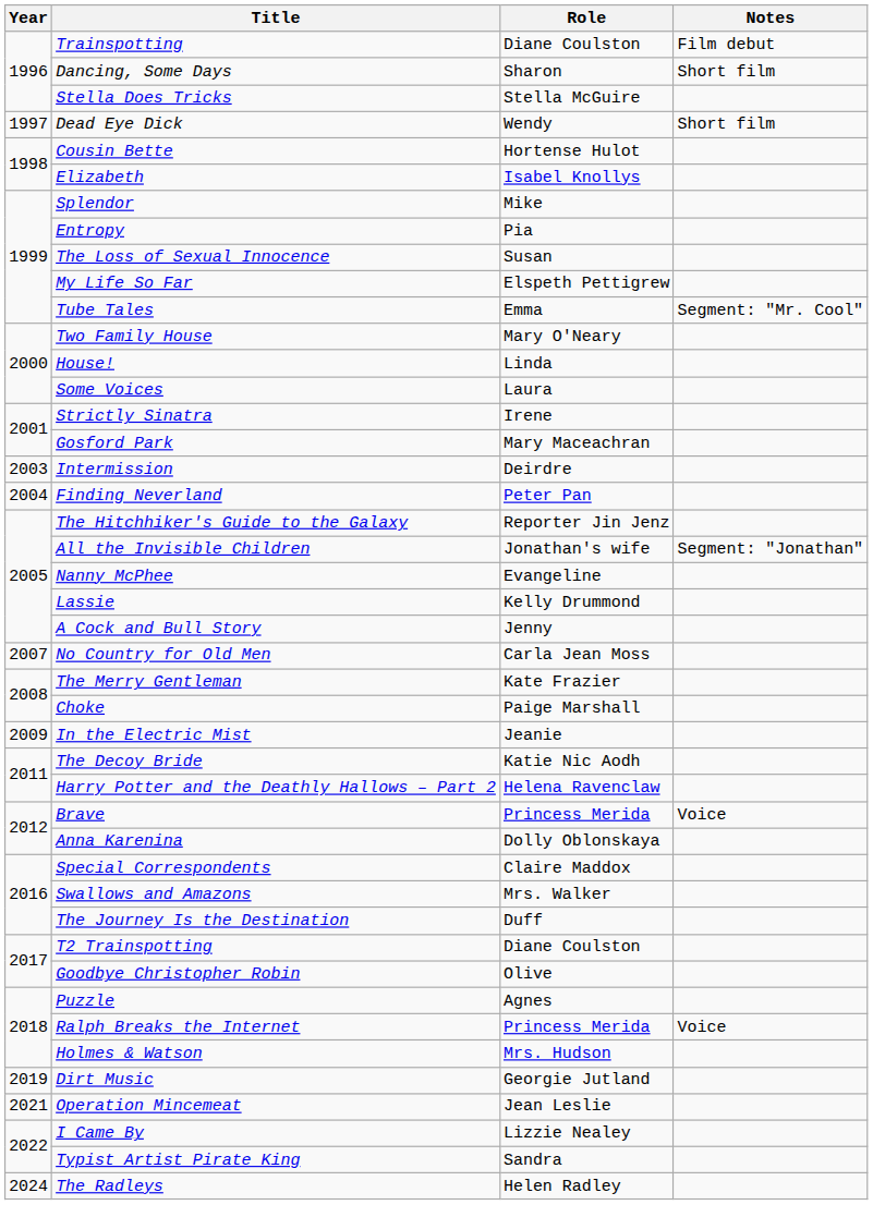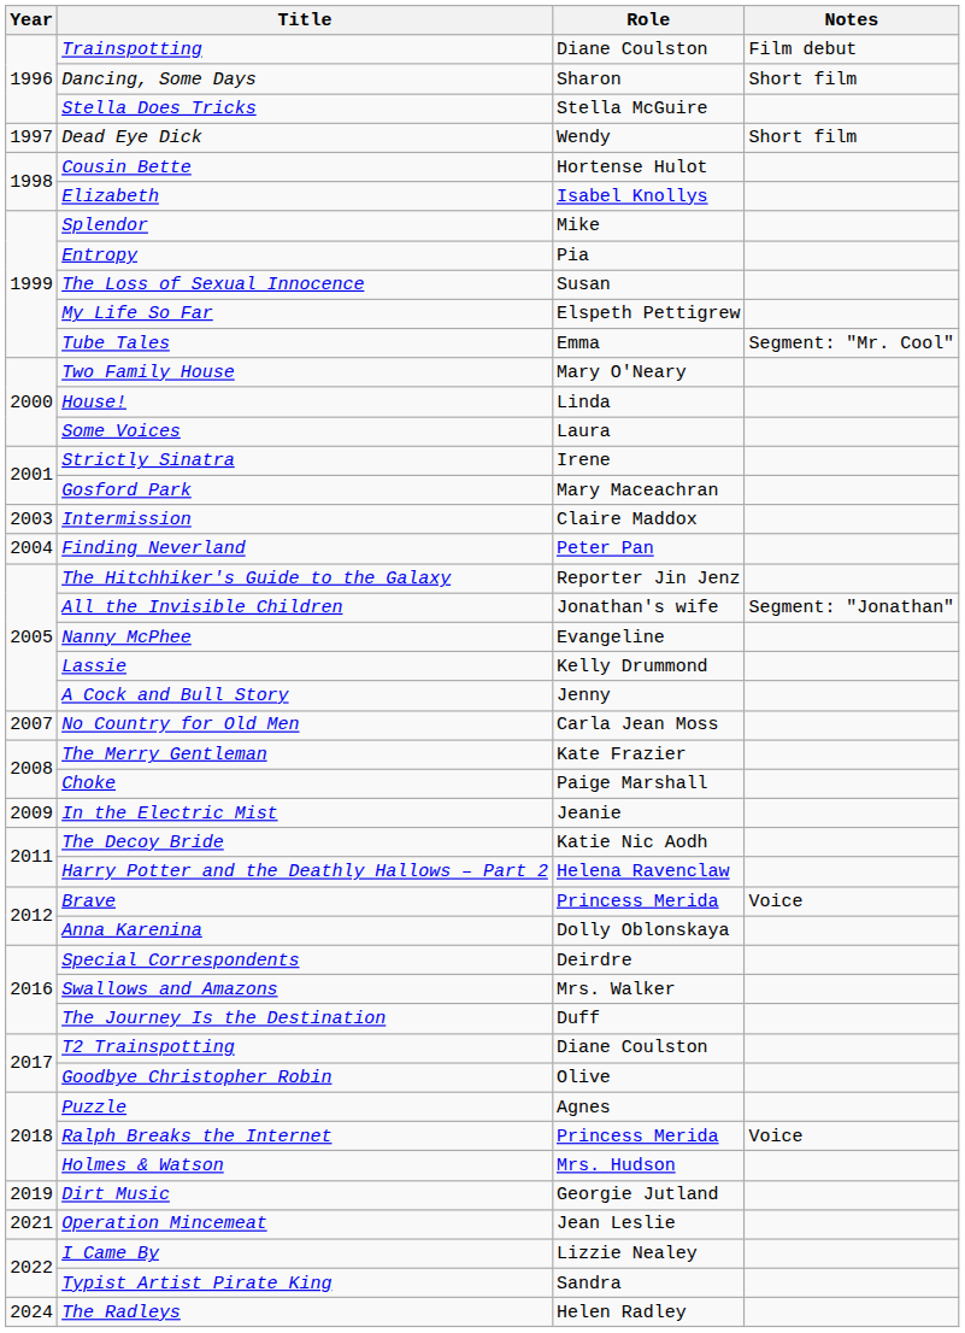Intermission | Role: Deirdre -> Claire Maddox
Special Correspondents | Role: Claire Maddox -> Deirdre
